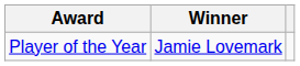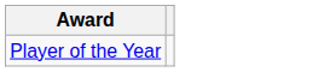- column: Winner | Jamie Lovemark
